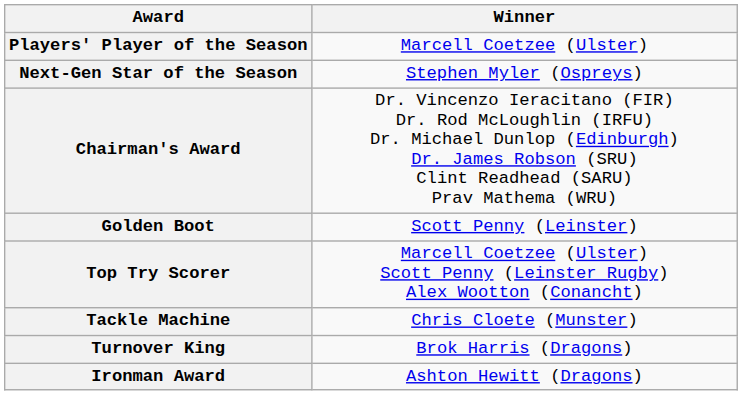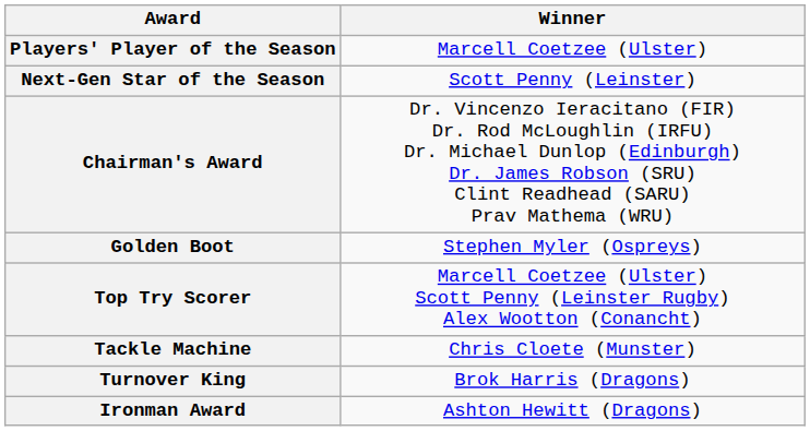Next-Gen Star of the Season | Winner: Stephen Myler (Ospreys) -> Scott Penny (Leinster)
Golden Boot | Winner: Scott Penny (Leinster) -> Stephen Myler (Ospreys)
